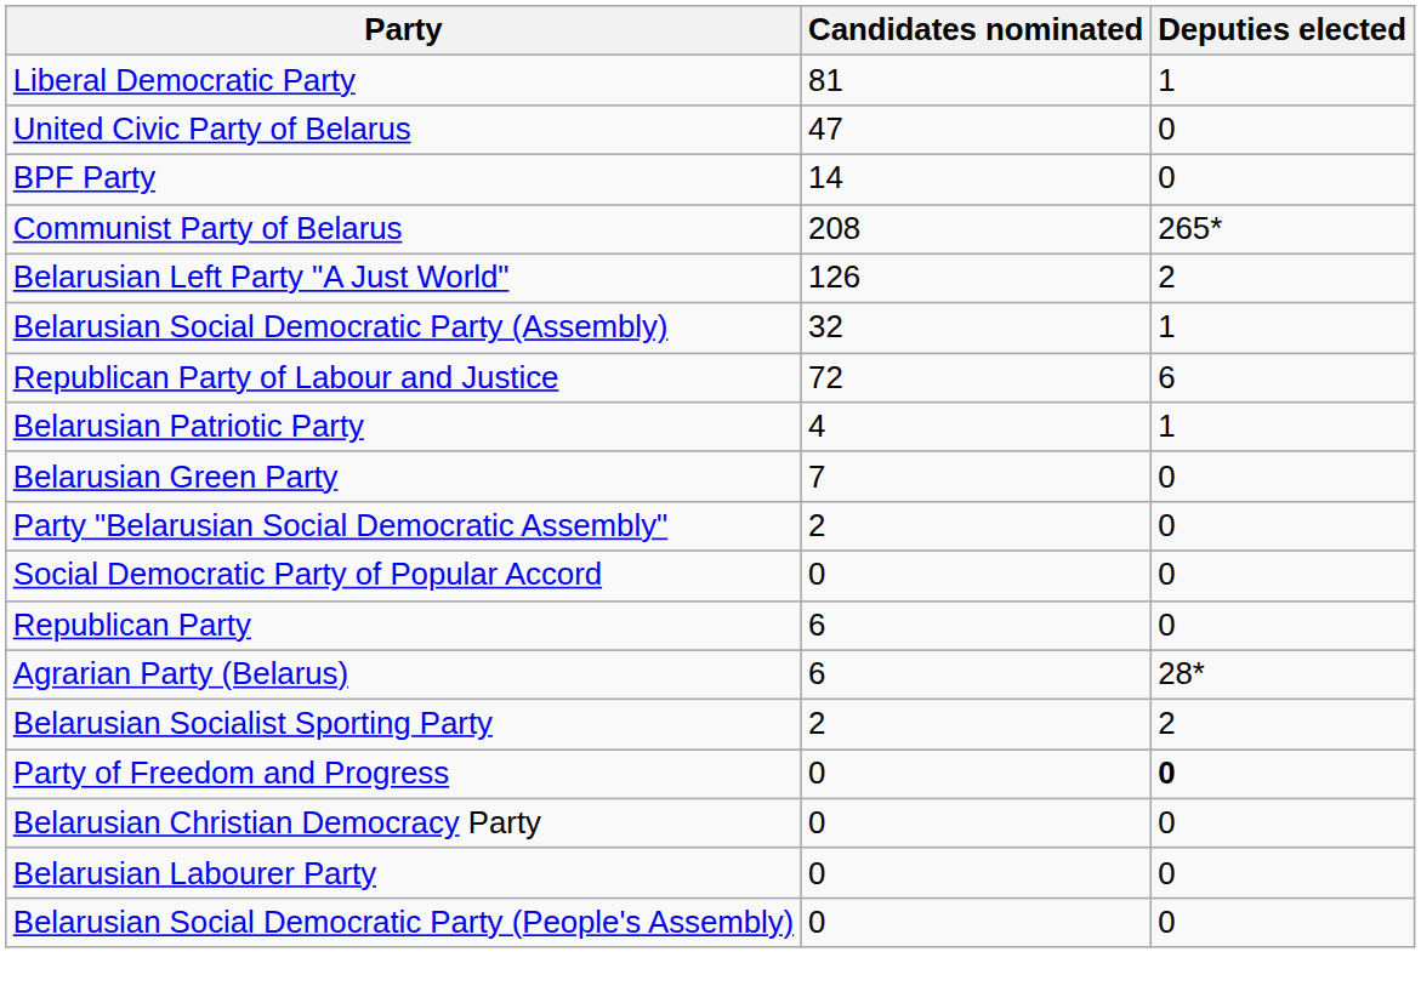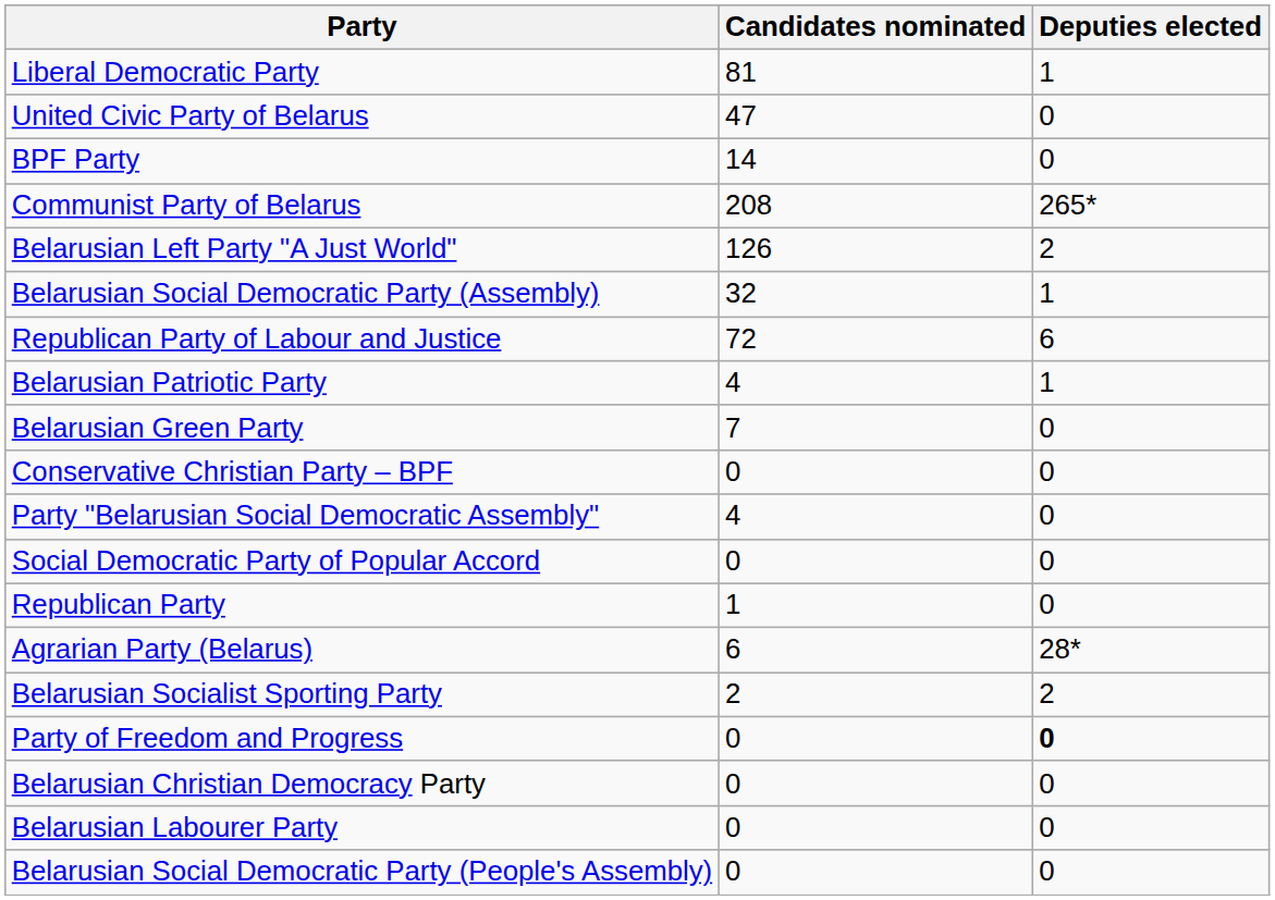+ row: Conservative Christian Party – BPF | 0 | 0
Party "Belarusian Social Democratic Assembly" | Candidates nominated: 2 -> 4
Republican Party | Candidates nominated: 6 -> 1
